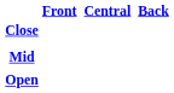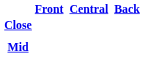- row: Open
